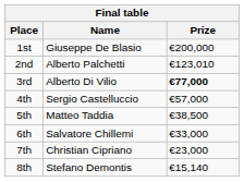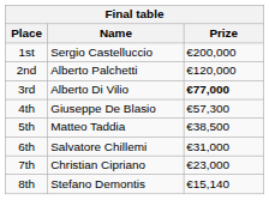1st | Name: Giuseppe De Blasio -> Sergio Castelluccio
2nd | Prize: €123,010 -> €120,000
4th | Name: Sergio Castelluccio -> Giuseppe De Blasio
4th | Prize: €57,000 -> €57,300
6th | Prize: €33,000 -> €31,000
